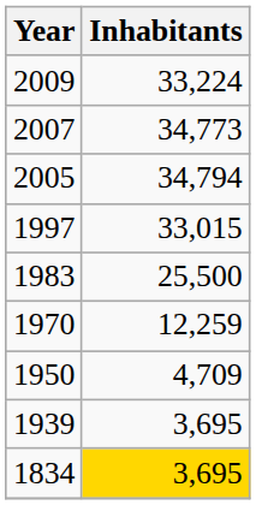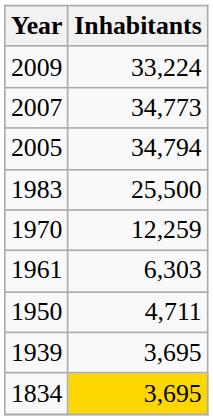- row: 1997 | 33,015
+ row: 1961 | 6,303
1950 | Inhabitants: 4,709 -> 4,711
